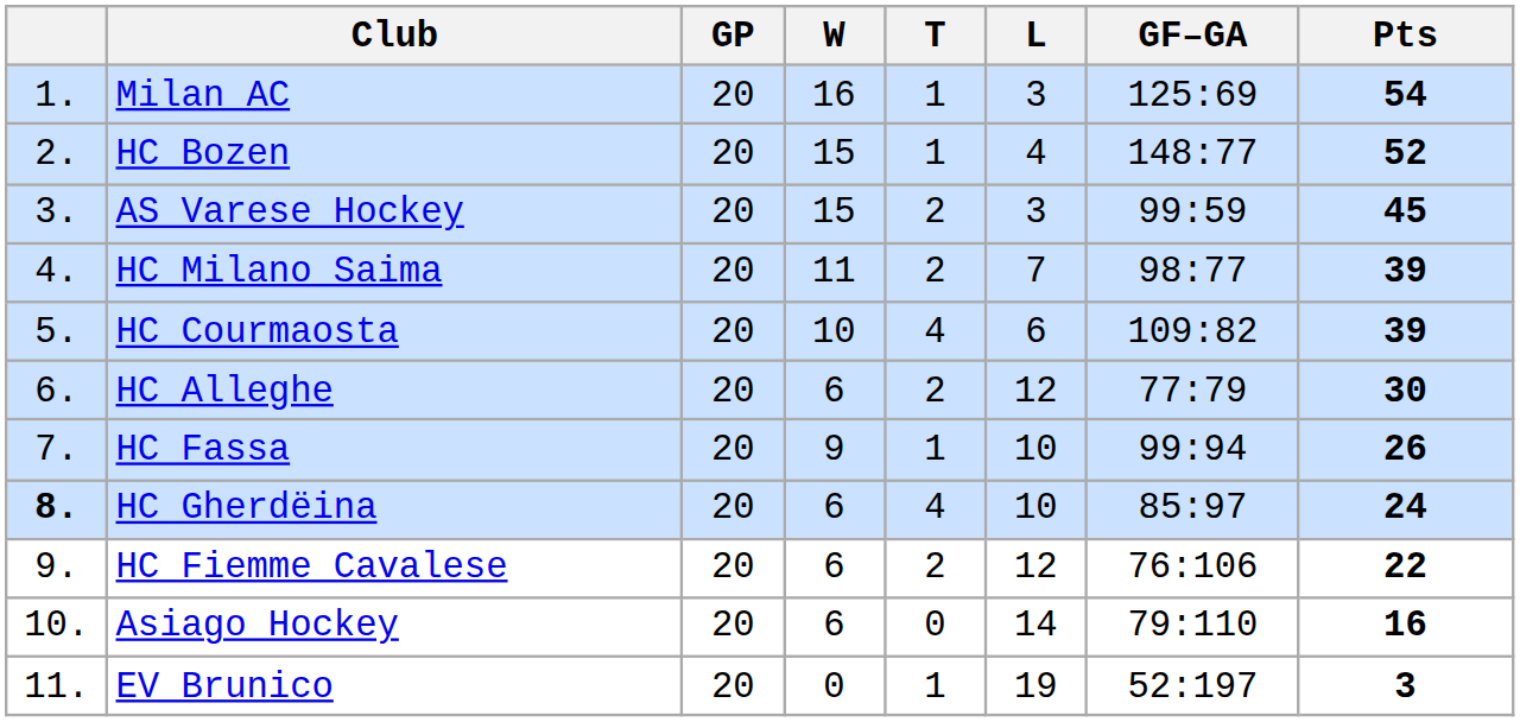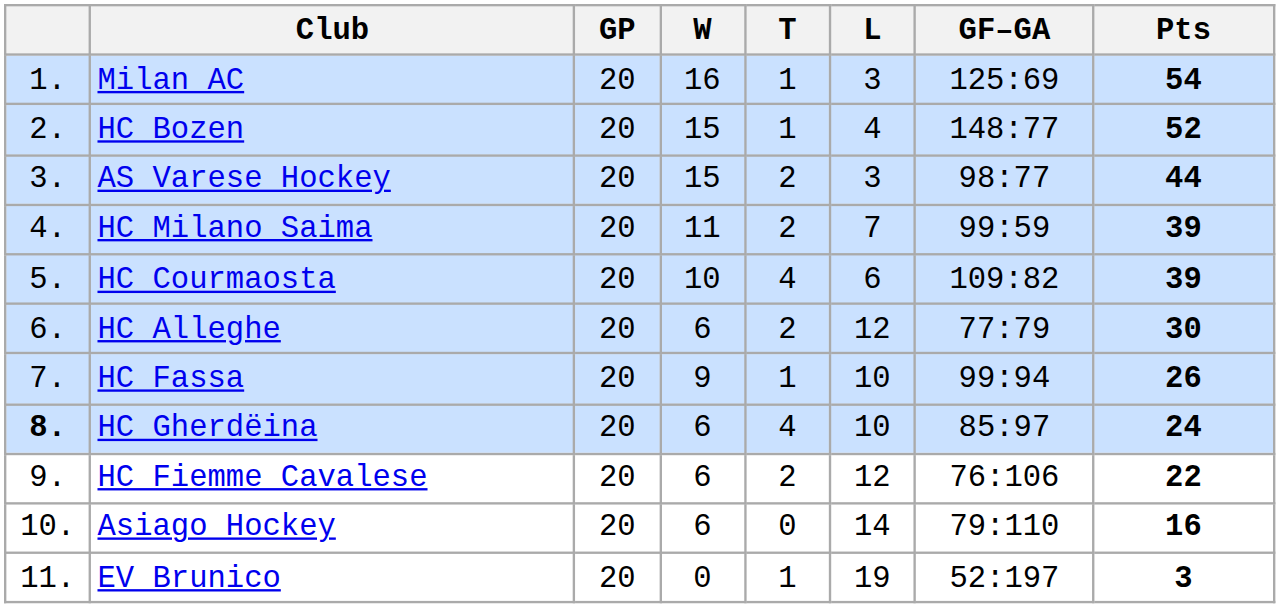AS Varese Hockey | GF–GA: 99:59 -> 98:77
AS Varese Hockey | Pts: 45 -> 44
HC Milano Saima | GF–GA: 98:77 -> 99:59
